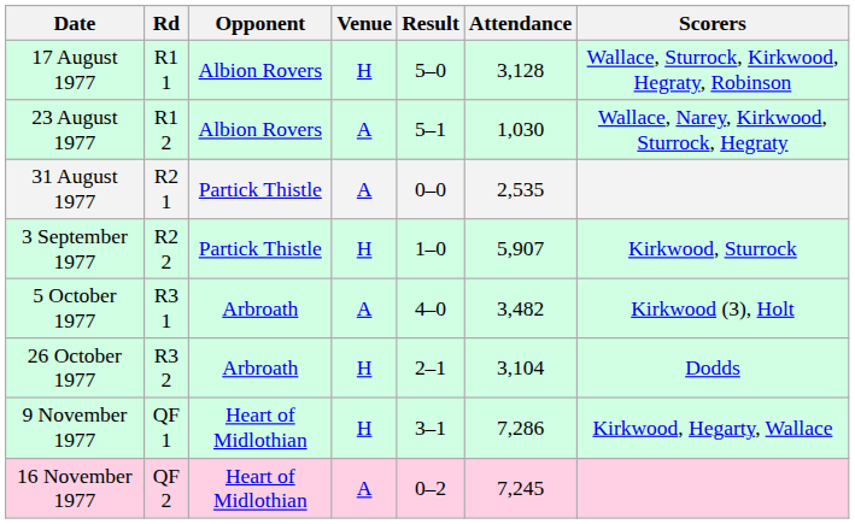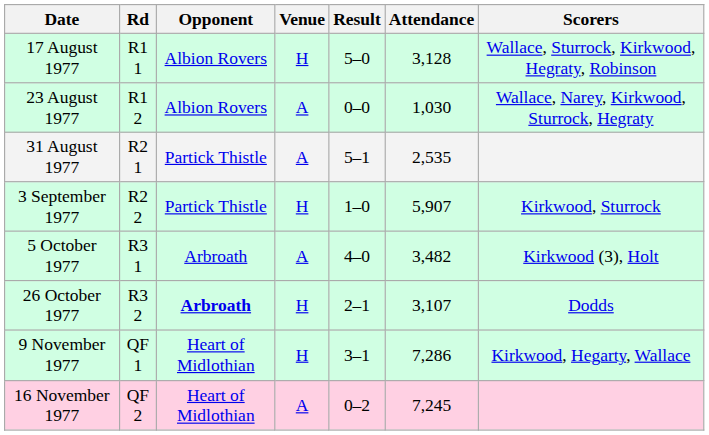23 August 1977 | Result: 5–1 -> 0–0
31 August 1977 | Result: 0–0 -> 5–1
26 October 1977 | Opponent: normal -> bold
26 October 1977 | Attendance: 3,104 -> 3,107
